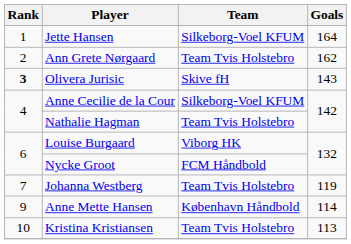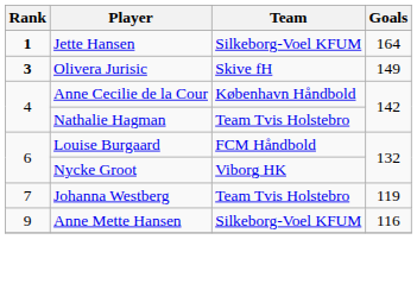Jette Hansen | Rank: normal -> bold
- row: 2 | Ann Grete Nørgaard | Team Tvis Holstebro | 162
Olivera Jurisic | Goals: 143 -> 149
Anne Cecilie de la Cour | Team: Silkeborg-Voel KFUM -> København Håndbold
Louise Burgaard | Team: Viborg HK -> FCM Håndbold
Nycke Groot | Team: FCM Håndbold -> Viborg HK
Anne Mette Hansen | Team: København Håndbold -> Silkeborg-Voel KFUM
Anne Mette Hansen | Goals: 114 -> 116
- row: 10 | Kristina Kristiansen | Team Tvis Holstebro | 113
